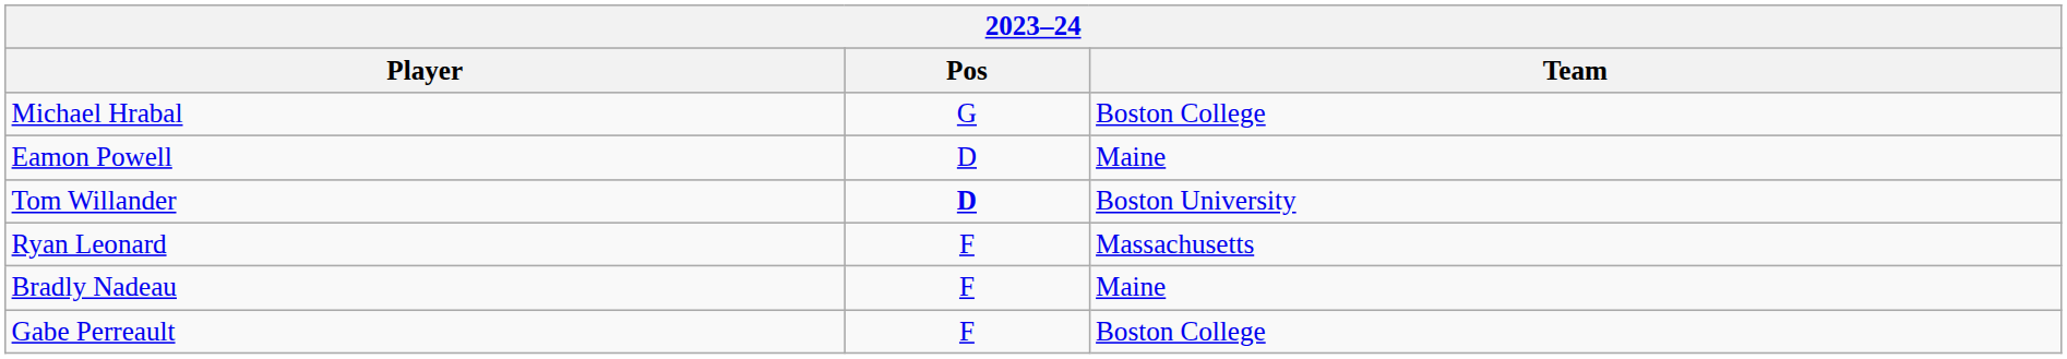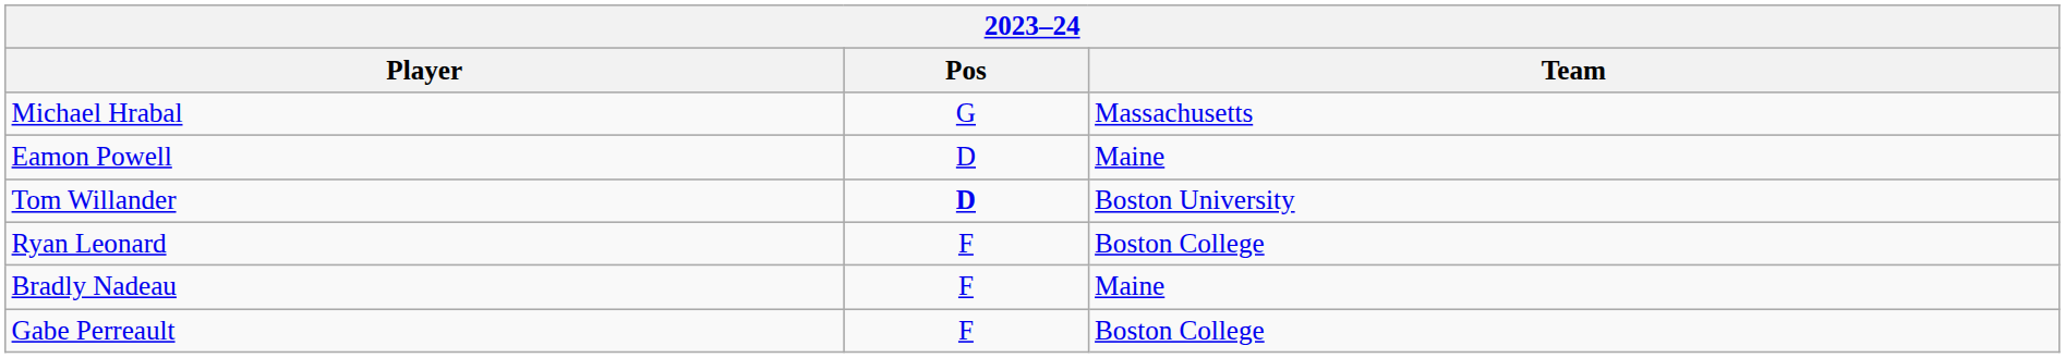Michael Hrabal | Team: Boston College -> Massachusetts
Ryan Leonard | Team: Massachusetts -> Boston College
